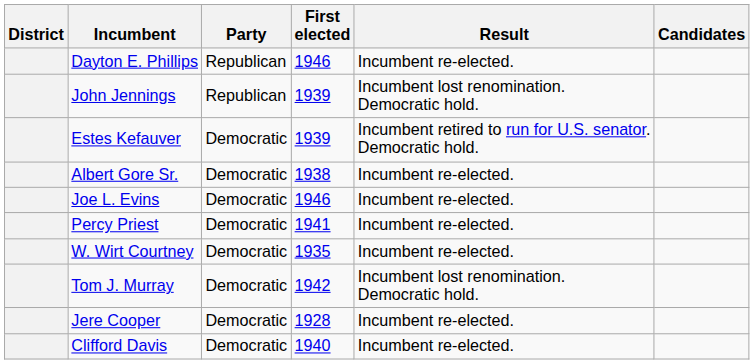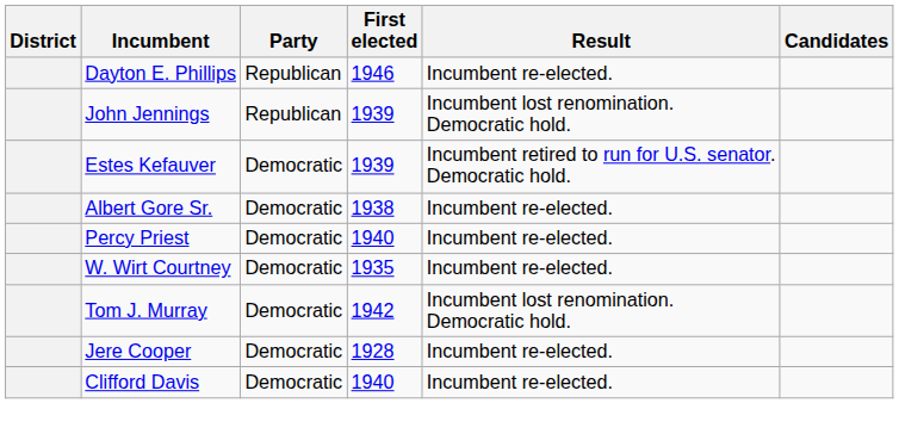- row: Joe L. Evins | Democratic | 1946 | Incumbent re-elected.
Percy Priest | First elected: 1941 -> 1940
